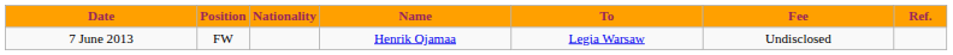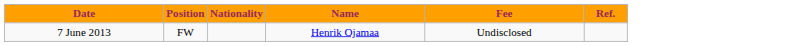- column: To | Legia Warsaw
